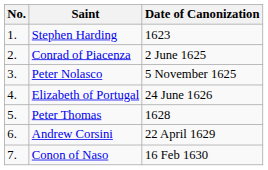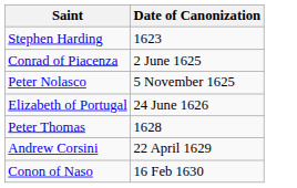- column: No. | 1. | 2. | 3. | 4. | 5. | 6. | 7.
